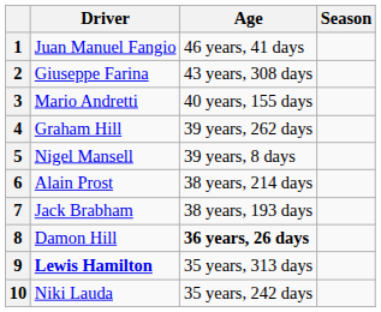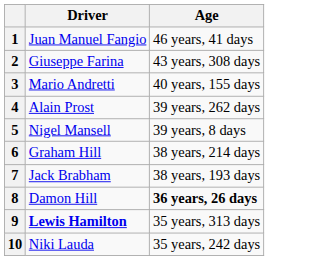- column: Season
4 | Driver: Graham Hill -> Alain Prost
6 | Driver: Alain Prost -> Graham Hill
